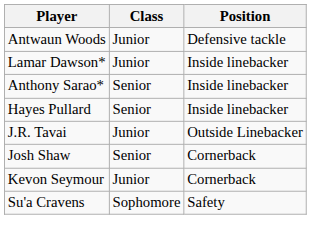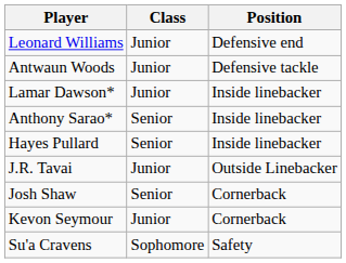+ row: Leonard Williams | Junior | Defensive end
